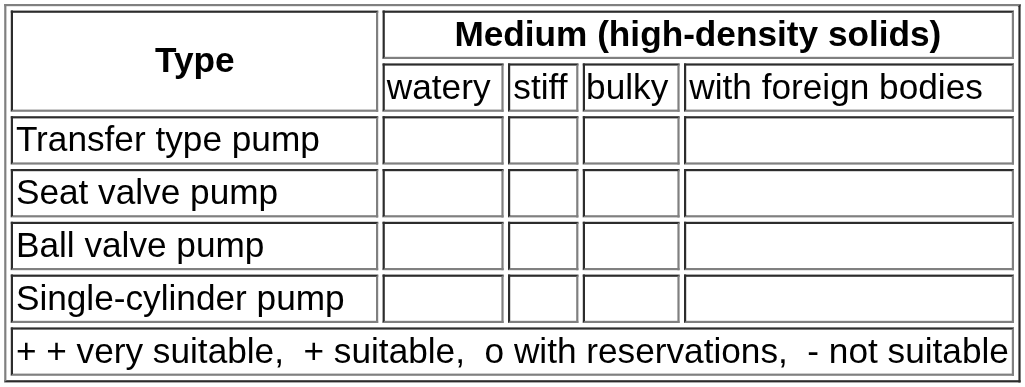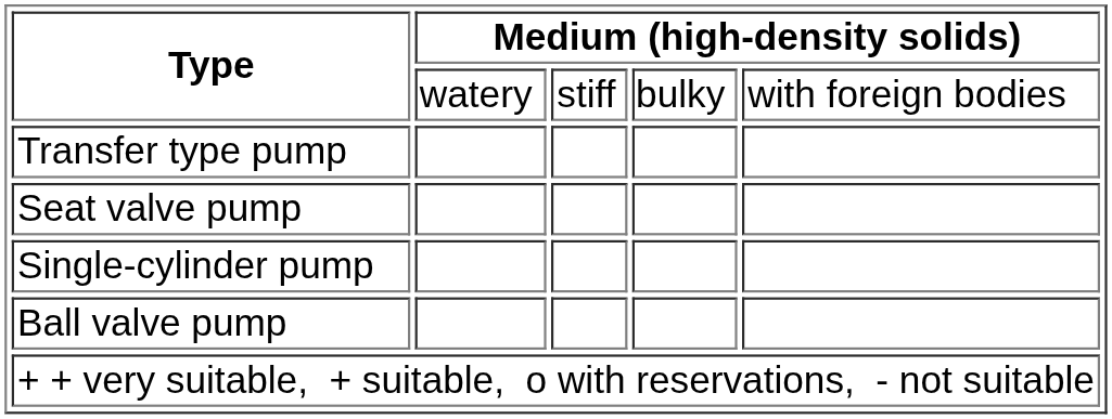rows swapped: Ball valve pump <-> Single-cylinder pump
